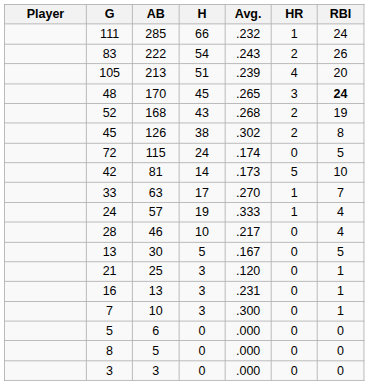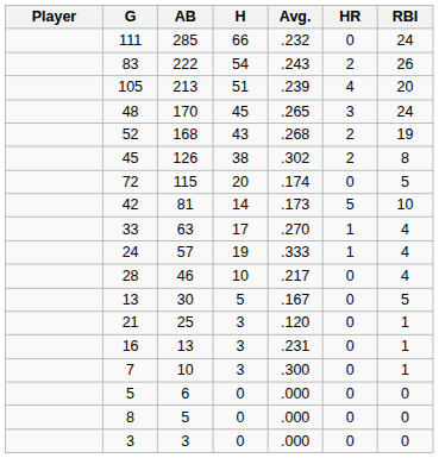111 | HR: 1 -> 0
48 | RBI: bold -> normal
72 | H: 24 -> 20
33 | RBI: 7 -> 4
